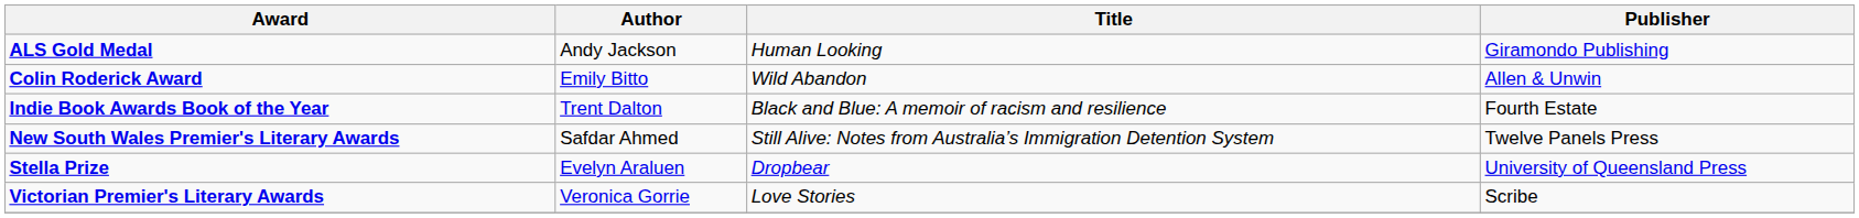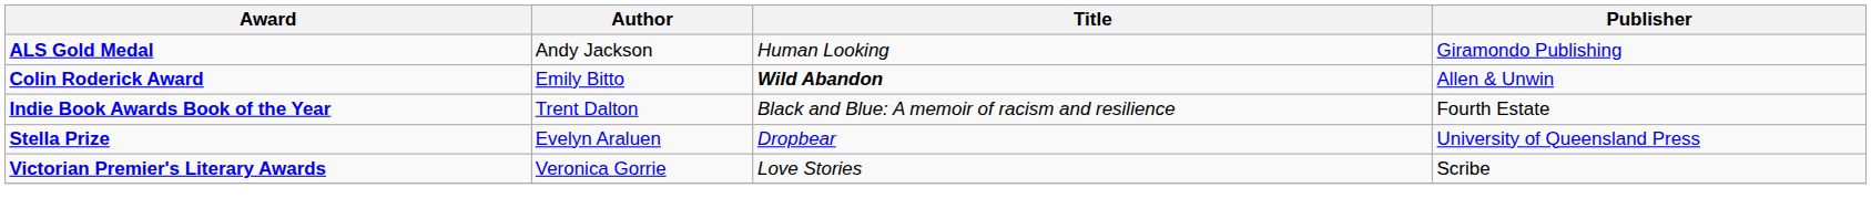Colin Roderick Award | Title: normal -> bold
- row: New South Wales Premier's Literary Awards | Safdar Ahmed | Still Alive: Notes from Australia’s Immigration Detention System | Twelve Panels Press
